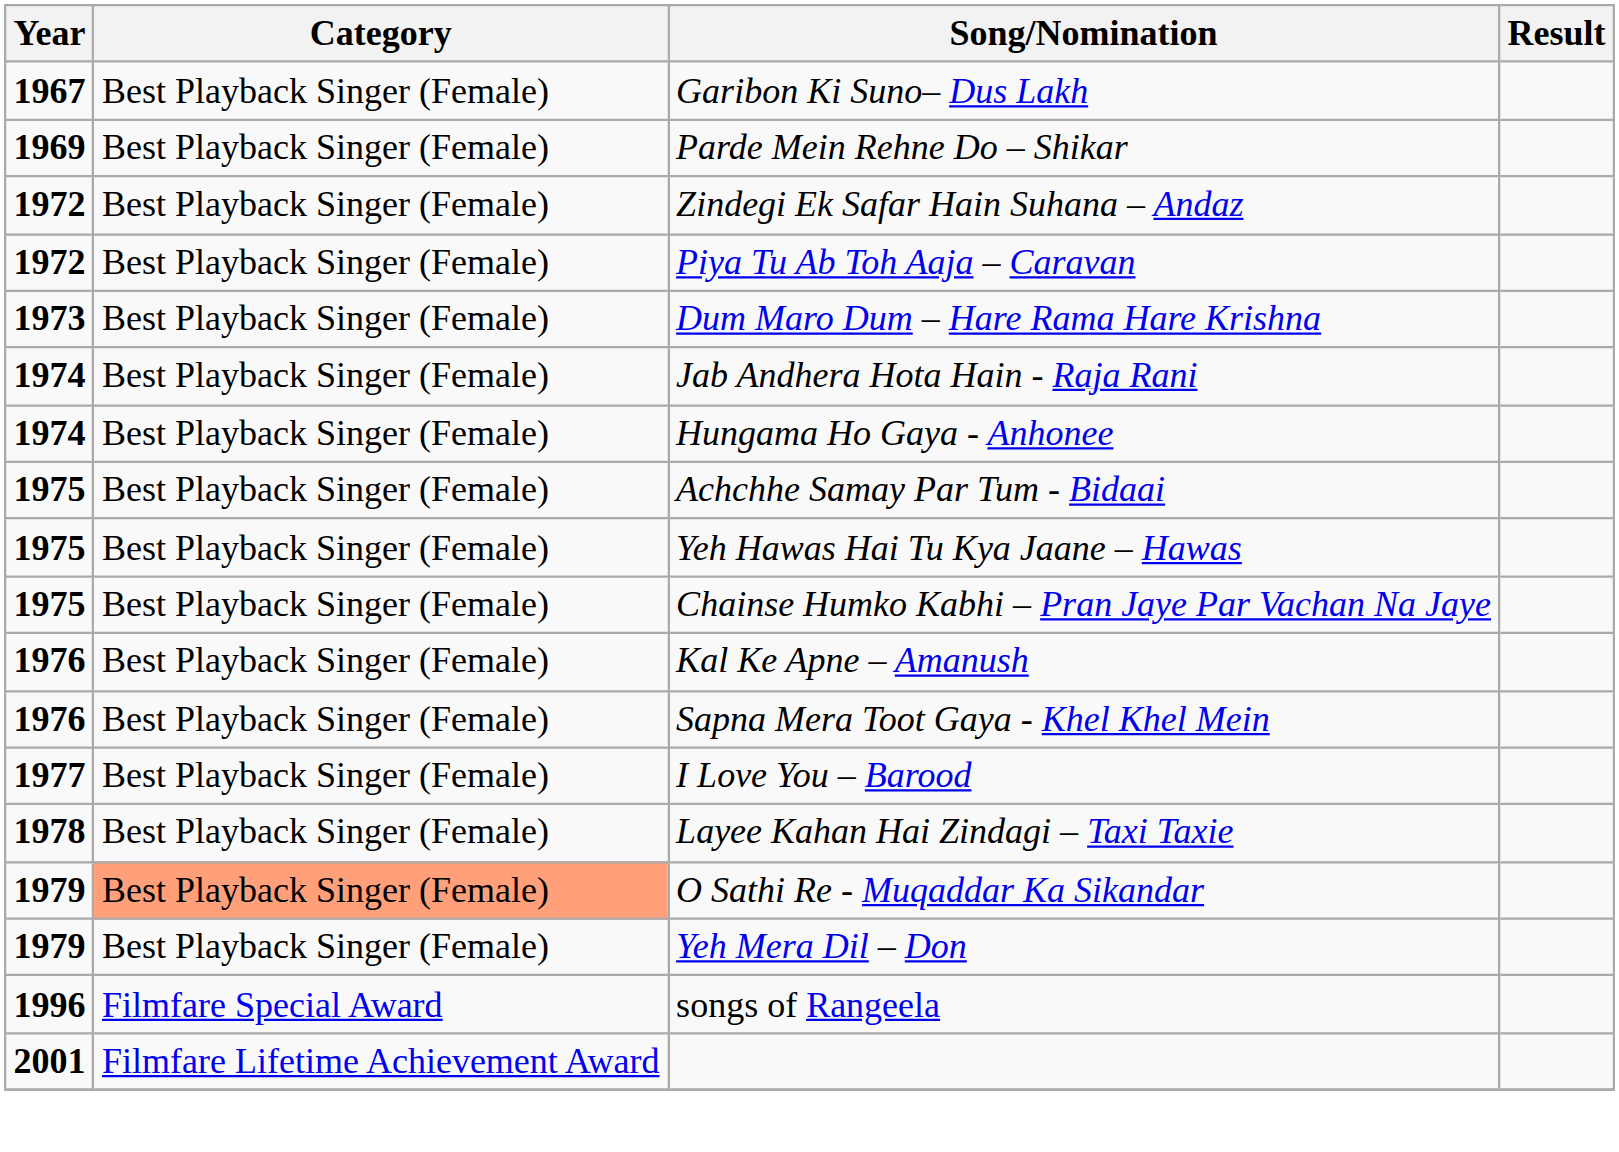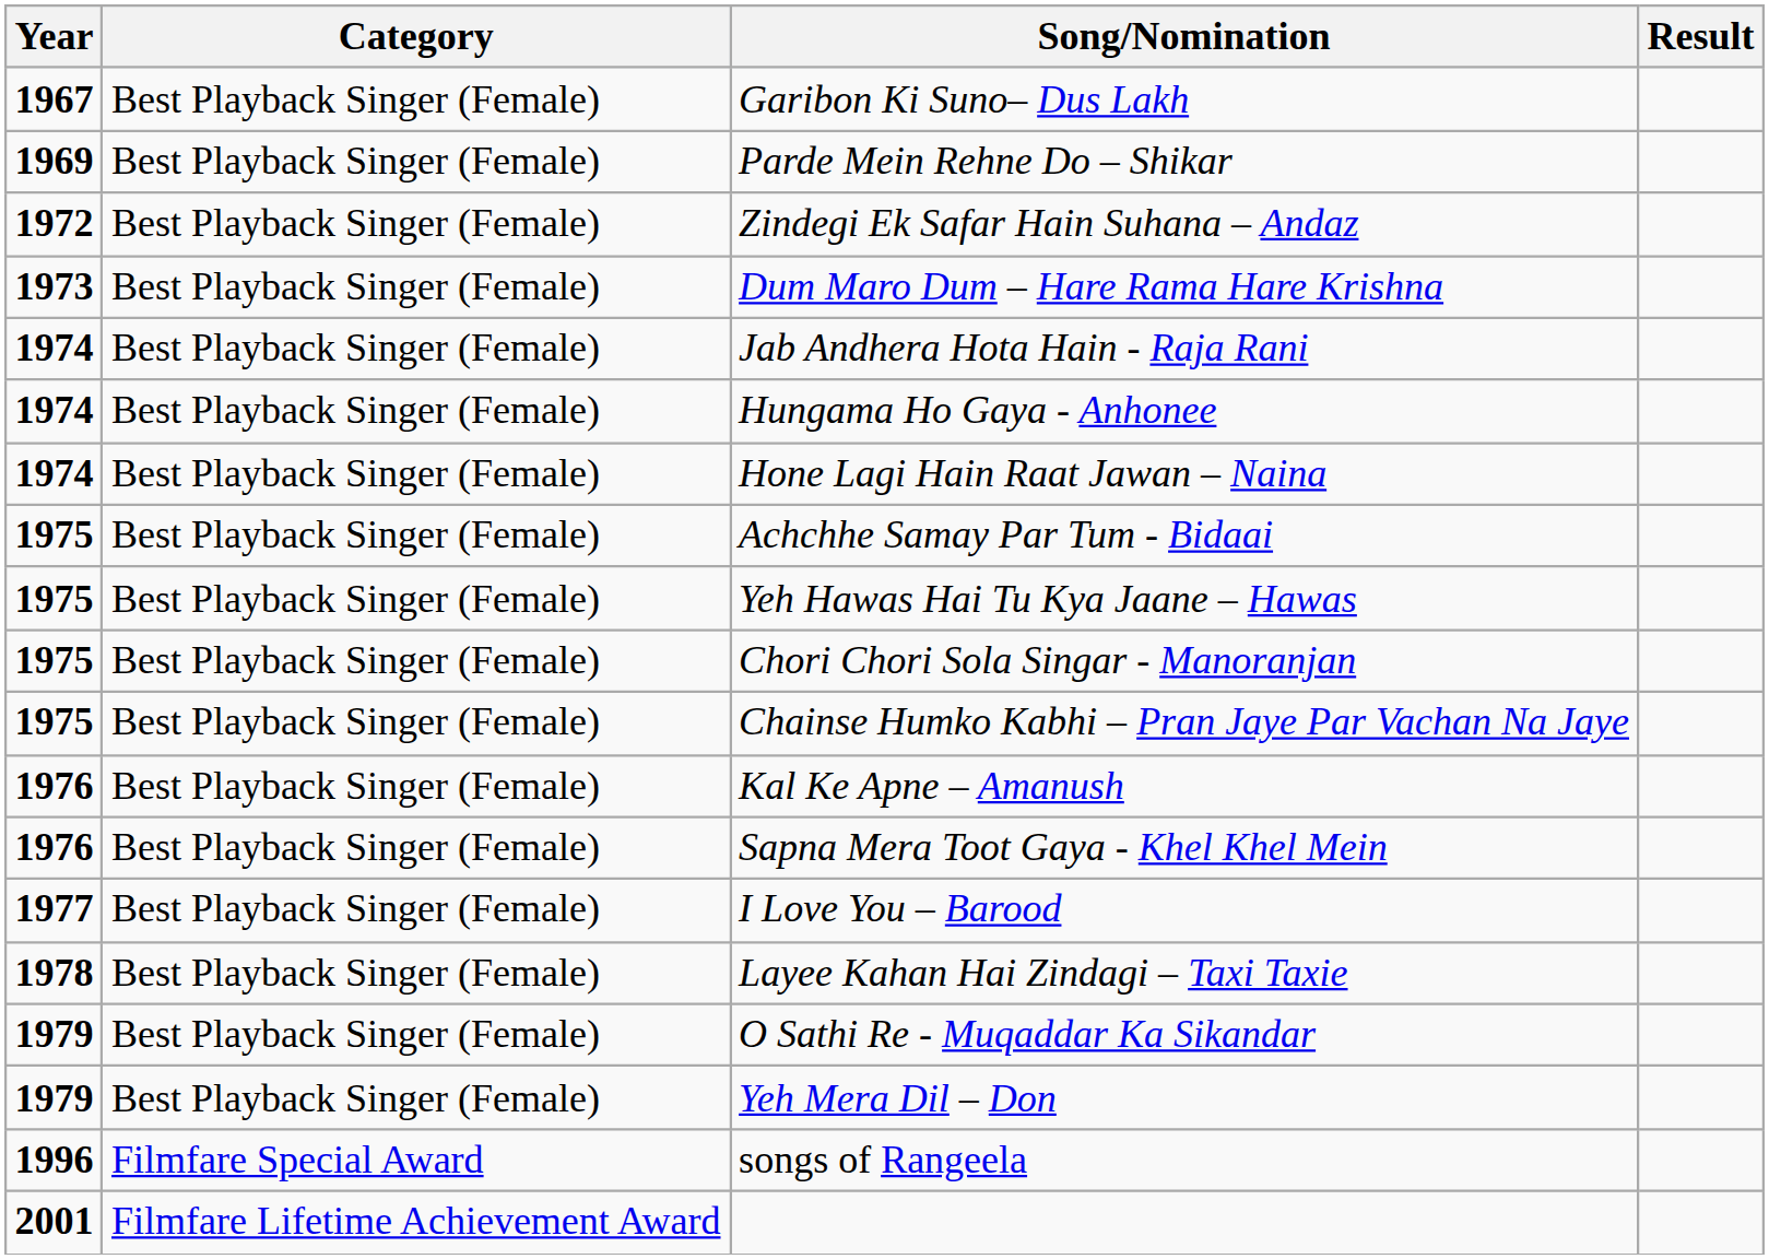- row: 1972 | Best Playback Singer (Female) | Piya Tu Ab Toh Aaja – Caravan
+ row: 1974 | Best Playback Singer (Female) | Hone Lagi Hain Raat Jawan – Naina
+ row: 1975 | Best Playback Singer (Female) | Chori Chori Sola Singar - Manoranjan
O Sathi Re - Muqaddar Ka Sikandar | Category: lightsalmon background -> no background
